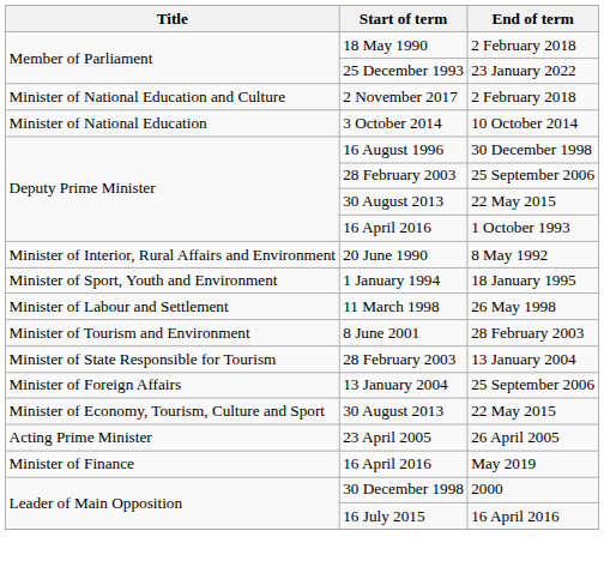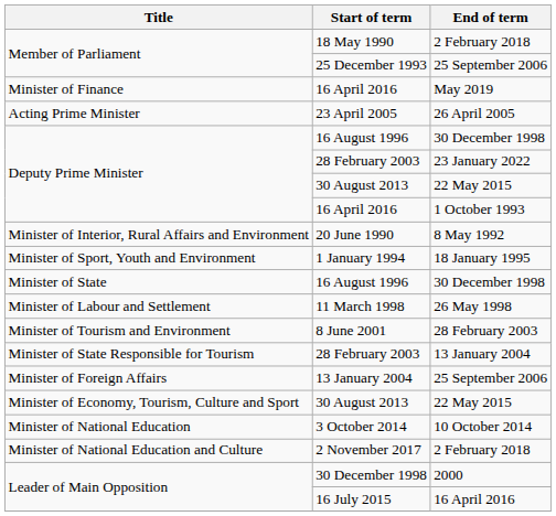25 December 1993 | End of term: 23 January 2022 -> 25 September 2006
rows swapped: Minister of Finance / 16 April 2016 <-> 2 November 2017
rows swapped: 23 April 2005 <-> 3 October 2014
Deputy Prime Minister / 28 February 2003 | End of term: 25 September 2006 -> 23 January 2022
+ row: Minister of State | 16 August 1996 | 30 December 1998
